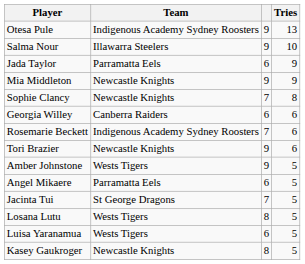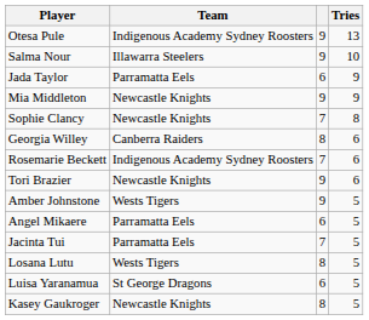Georgia Willey | column 3: 6 -> 8
Jacinta Tui | Team: St George Dragons -> Parramatta Eels
Luisa Yaranamua | Team: Wests Tigers -> St George Dragons
